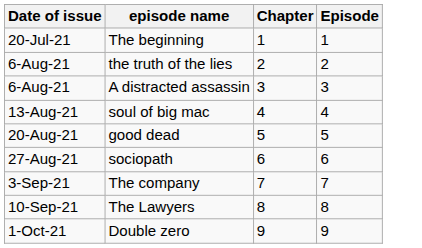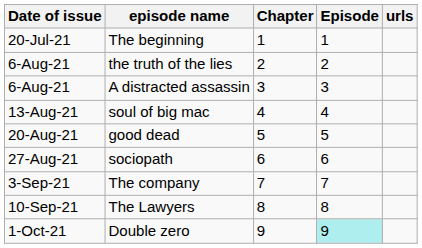+ column: urls
Double zero | Episode: no background -> paleturquoise background
